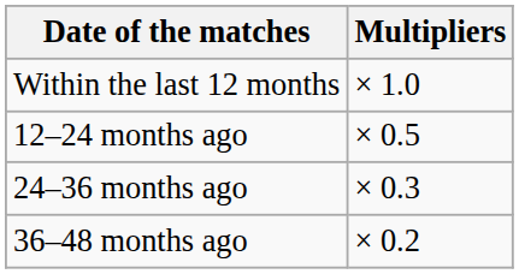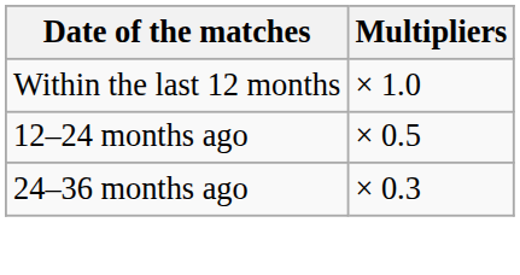- row: 36–48 months ago | × 0.2
